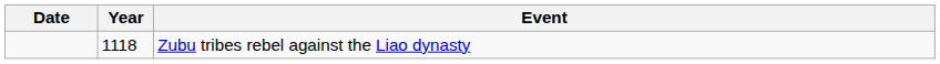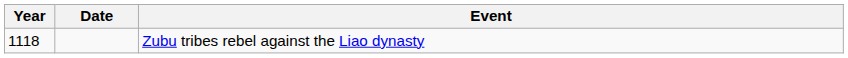columns swapped: Year <-> Date
